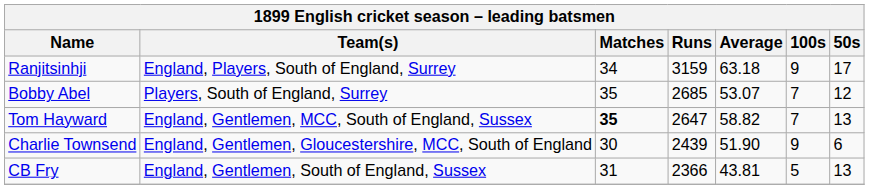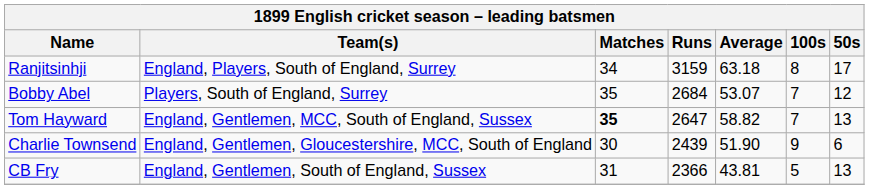Ranjitsinhji | 100s: 9 -> 8
Bobby Abel | Runs: 2685 -> 2684
